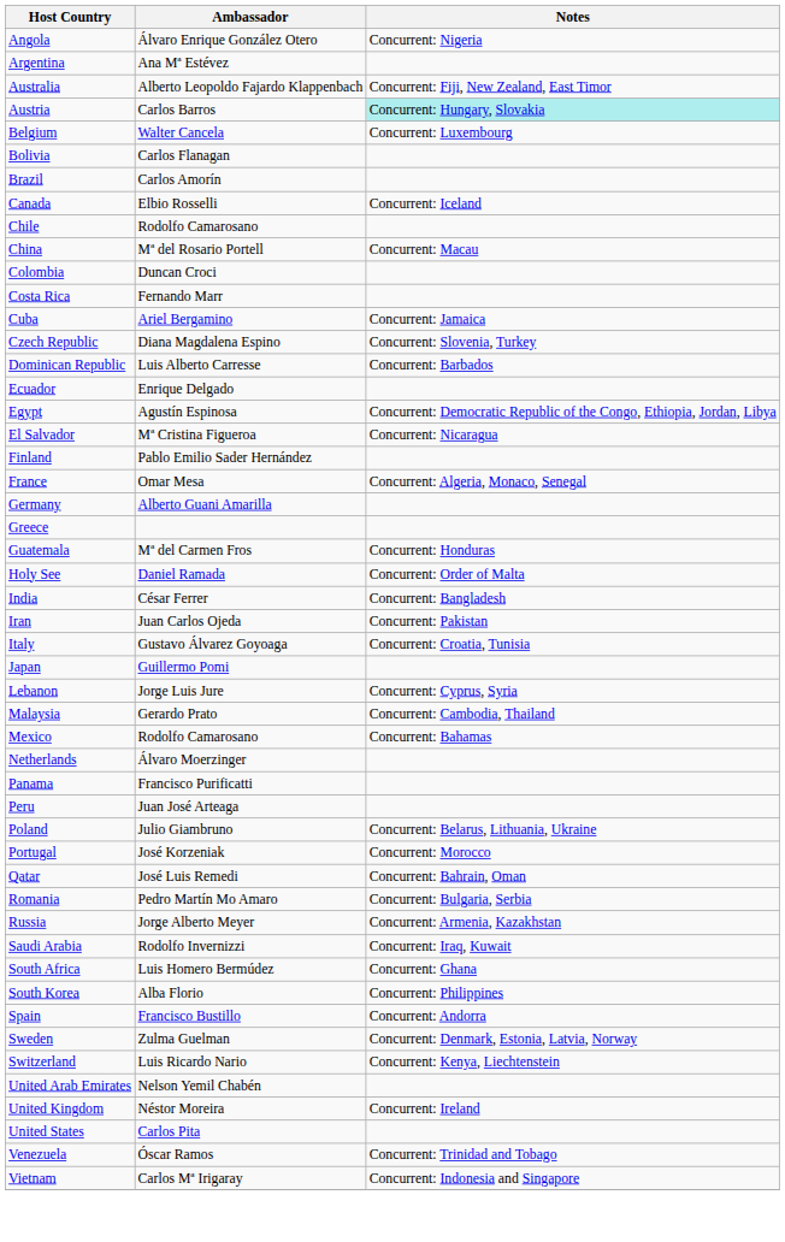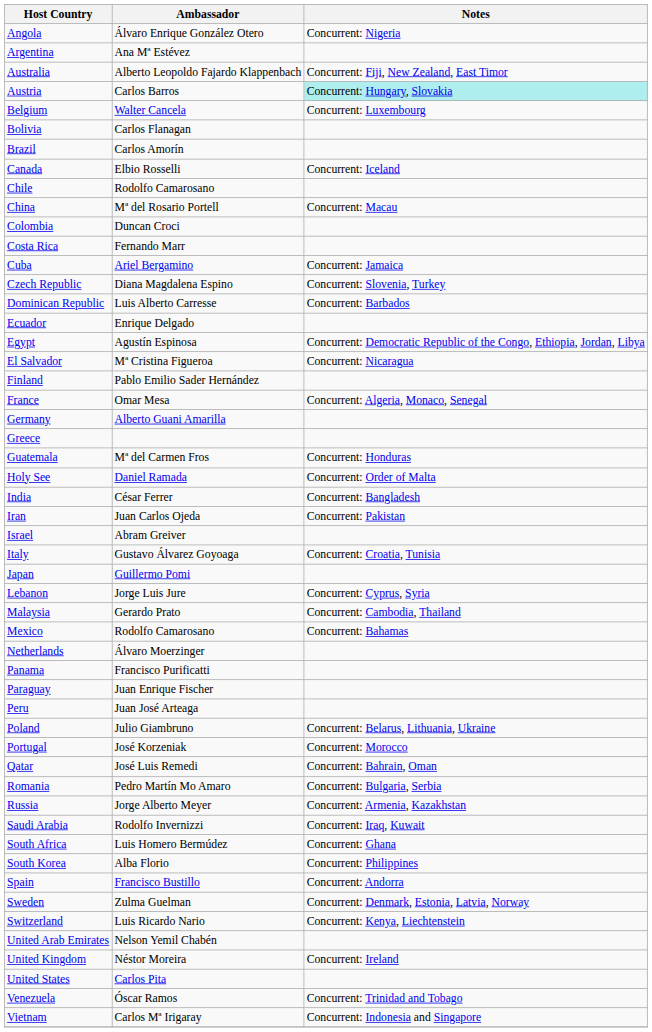+ row: Israel | Abram Greiver
+ row: Paraguay | Juan Enrique Fischer
